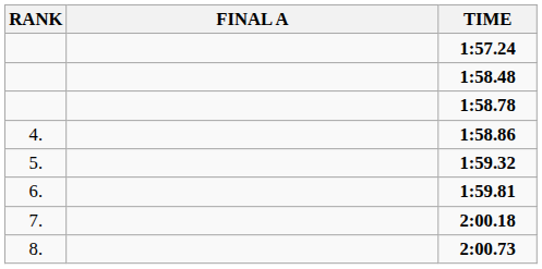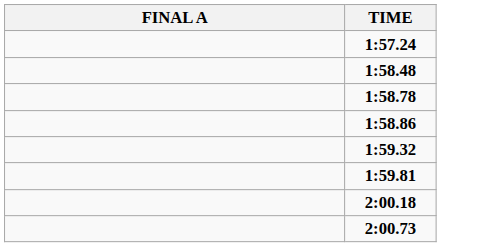- column: RANK | 4. | 5. | 6. | 7. | 8.
